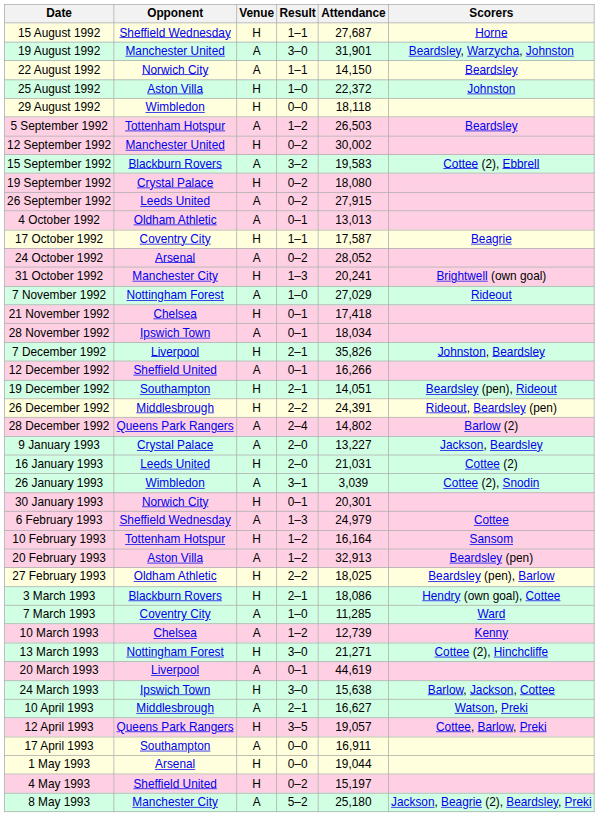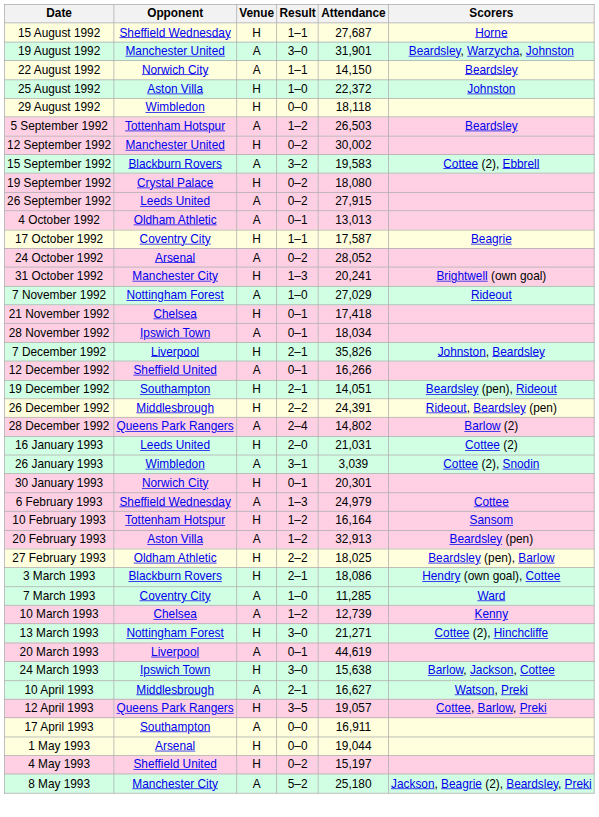- row: 9 January 1993 | Crystal Palace | A | 2–0 | 13,227 | Jackson, Beardsley
